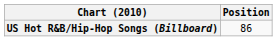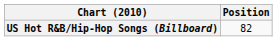US Hot R&B/Hip-Hop Songs (Billboard) | Position: 86 -> 82
